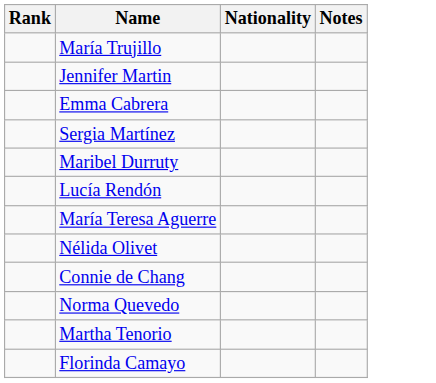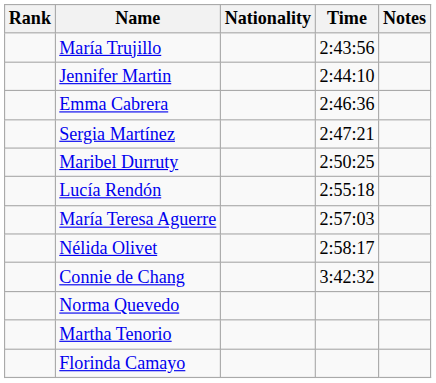+ column: Time | 2:43:56 | 2:44:10 | 2:46:36 | 2:47:21 | 2:50:25 | 2:55:18 | 2:57:03 | 2:58:17 | 3:42:32
